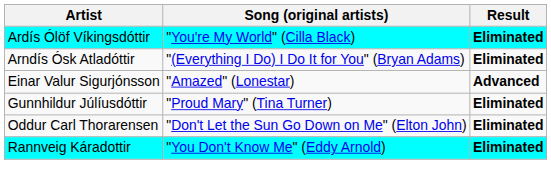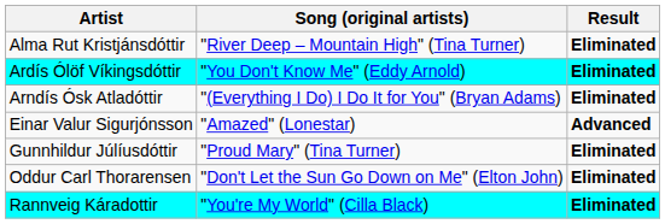+ row: Alma Rut Kristjánsdóttir | "River Deep – Mountain High" (Tina Turner) | Eliminated
Ardís Ólöf Víkingsdóttir | Song (original artists): "You're My World" (Cilla Black) -> "You Don't Know Me" (Eddy Arnold)
Rannveig Káradottir | Song (original artists): "You Don't Know Me" (Eddy Arnold) -> "You're My World" (Cilla Black)
